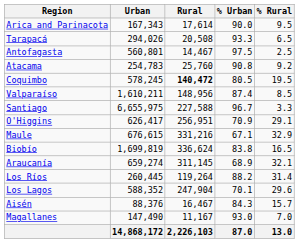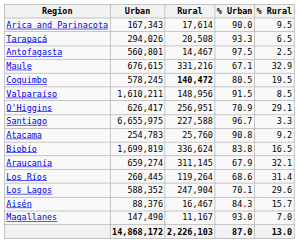rows swapped: Atacama <-> Maule
Valparaíso | % Urban: 87.4 -> 91.5
rows swapped: Santiago <-> O'Higgins
Araucanía | % Urban: 68.9 -> 67.9
Los Ríos | % Urban: 88.2 -> 68.6
